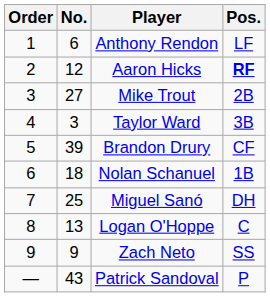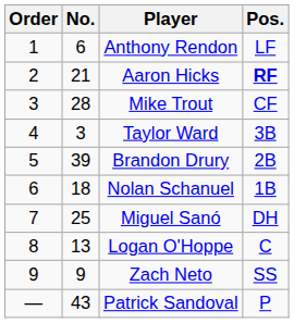Aaron Hicks | No.: 12 -> 21
Mike Trout | No.: 27 -> 28
Mike Trout | Pos.: 2B -> CF
Brandon Drury | Pos.: CF -> 2B
